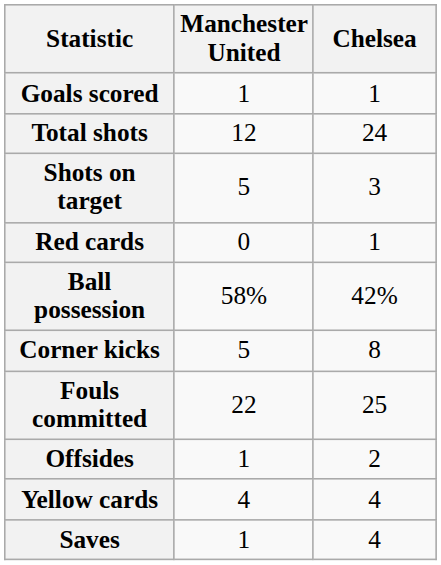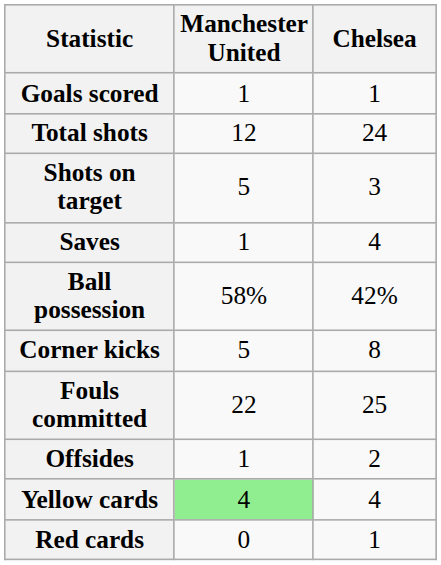rows swapped: Saves <-> Red cards
Yellow cards | Manchester United: no background -> lightgreen background
